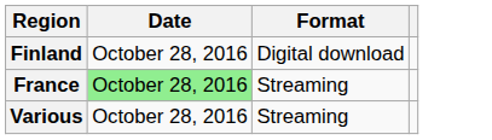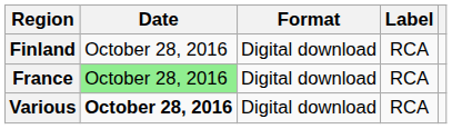+ column: Label | RCA | RCA | RCA
France | Format: Streaming -> Digital download
Various | Date: normal -> bold
Various | Format: Streaming -> Digital download
